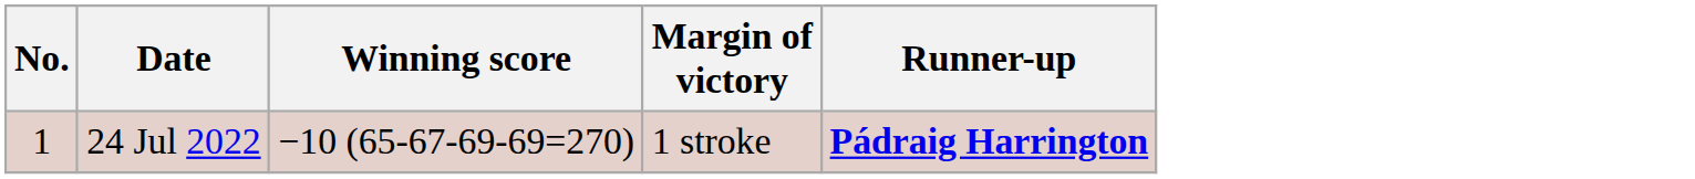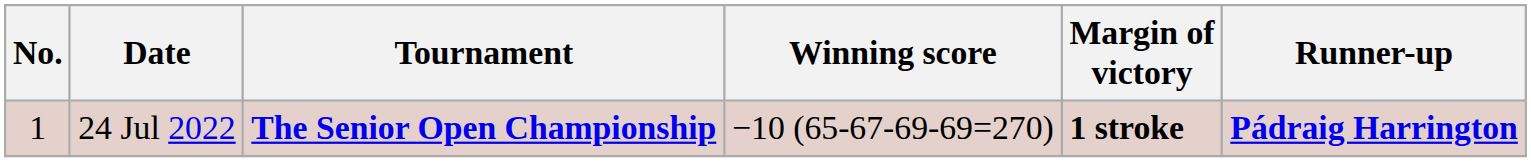+ column: Tournament | The Senior Open Championship
24 Jul 2022 | Margin of victory: normal -> bold
